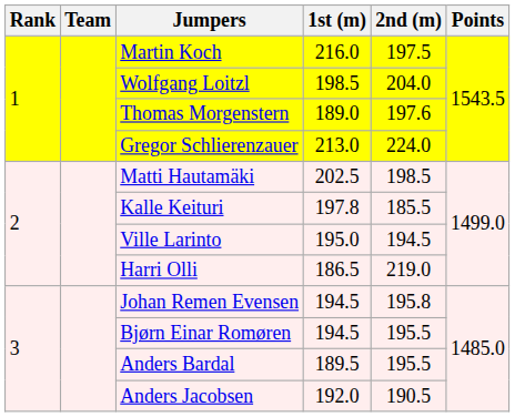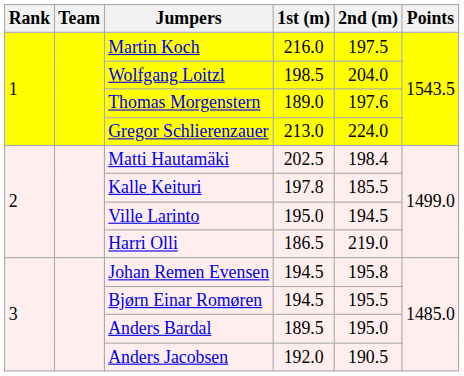Matti Hautamäki | 2nd (m): 198.5 -> 198.4
Anders Bardal | 2nd (m): 195.5 -> 195.0
